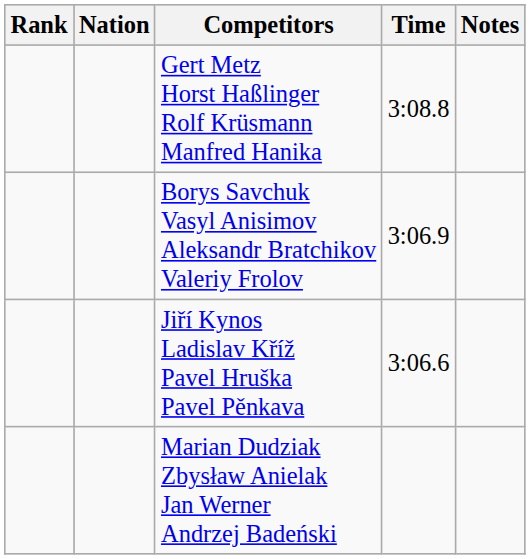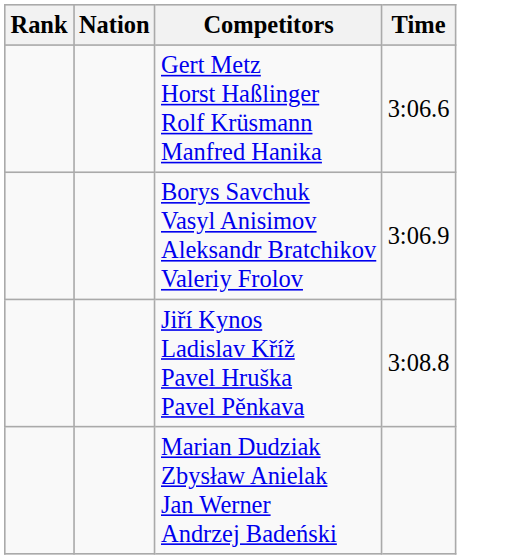- column: Notes
Gert Metz Horst Haßlinger Rolf Krüsmann Manfred Hanika | Time: 3:08.8 -> 3:06.6
Jiří Kynos Ladislav Kříž Pavel Hruška Pavel Pěnkava | Time: 3:06.6 -> 3:08.8
